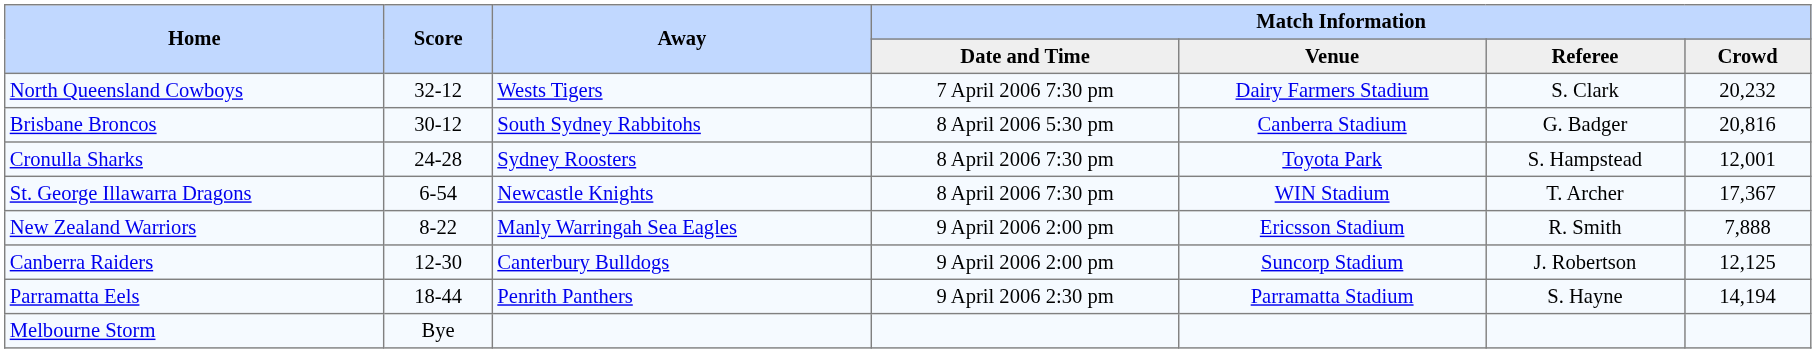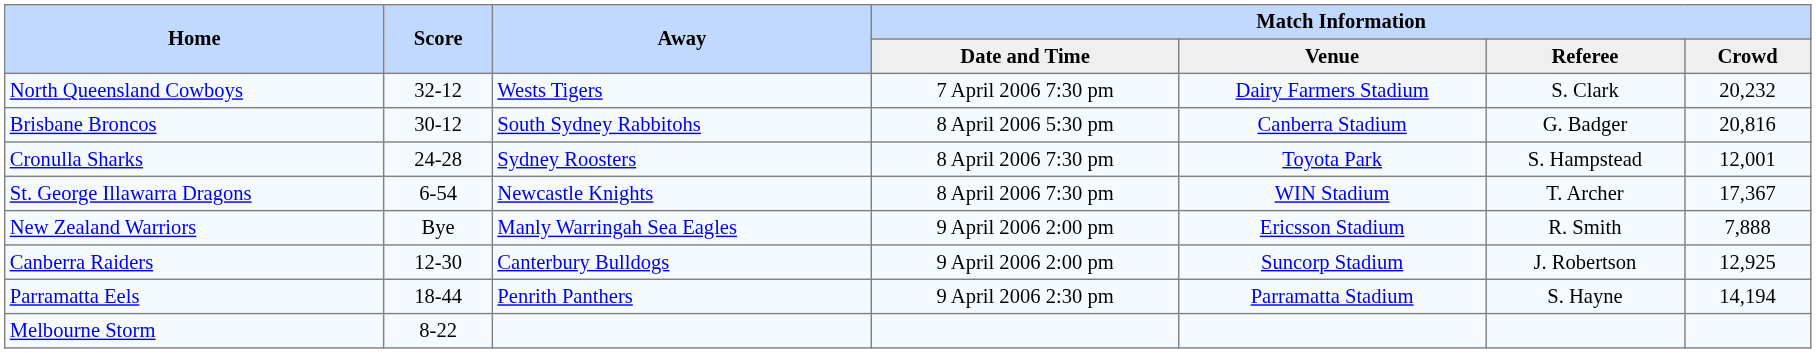New Zealand Warriors | Score: 8-22 -> Bye
Canberra Raiders | Match Information / Crowd: 12,125 -> 12,925
Melbourne Storm | Score: Bye -> 8-22
